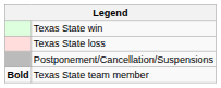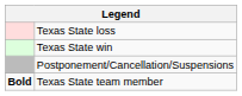rows swapped: Texas State win <-> Texas State loss
